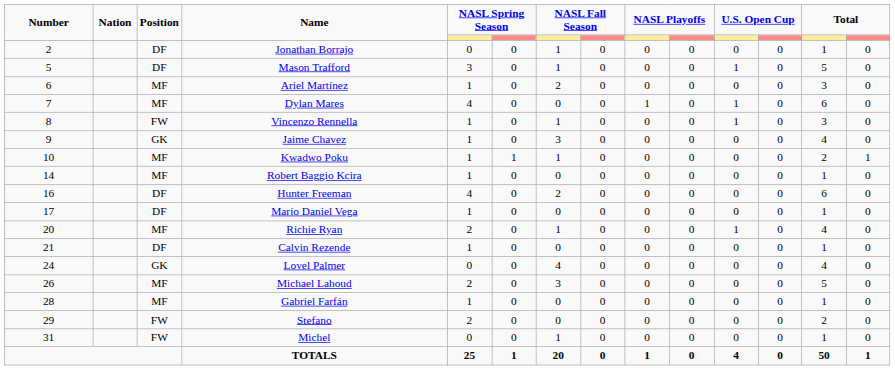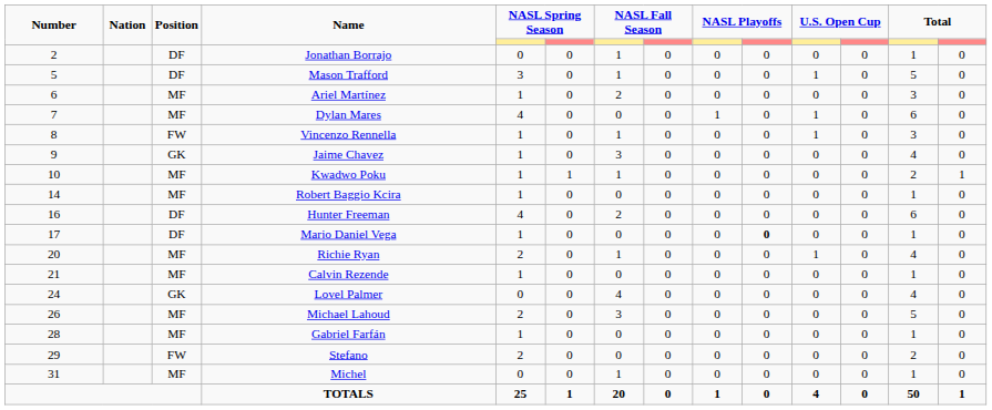Mario Daniel Vega | column 10: normal -> bold
Calvin Rezende | Position: DF -> MF
Michel | Position: FW -> MF
